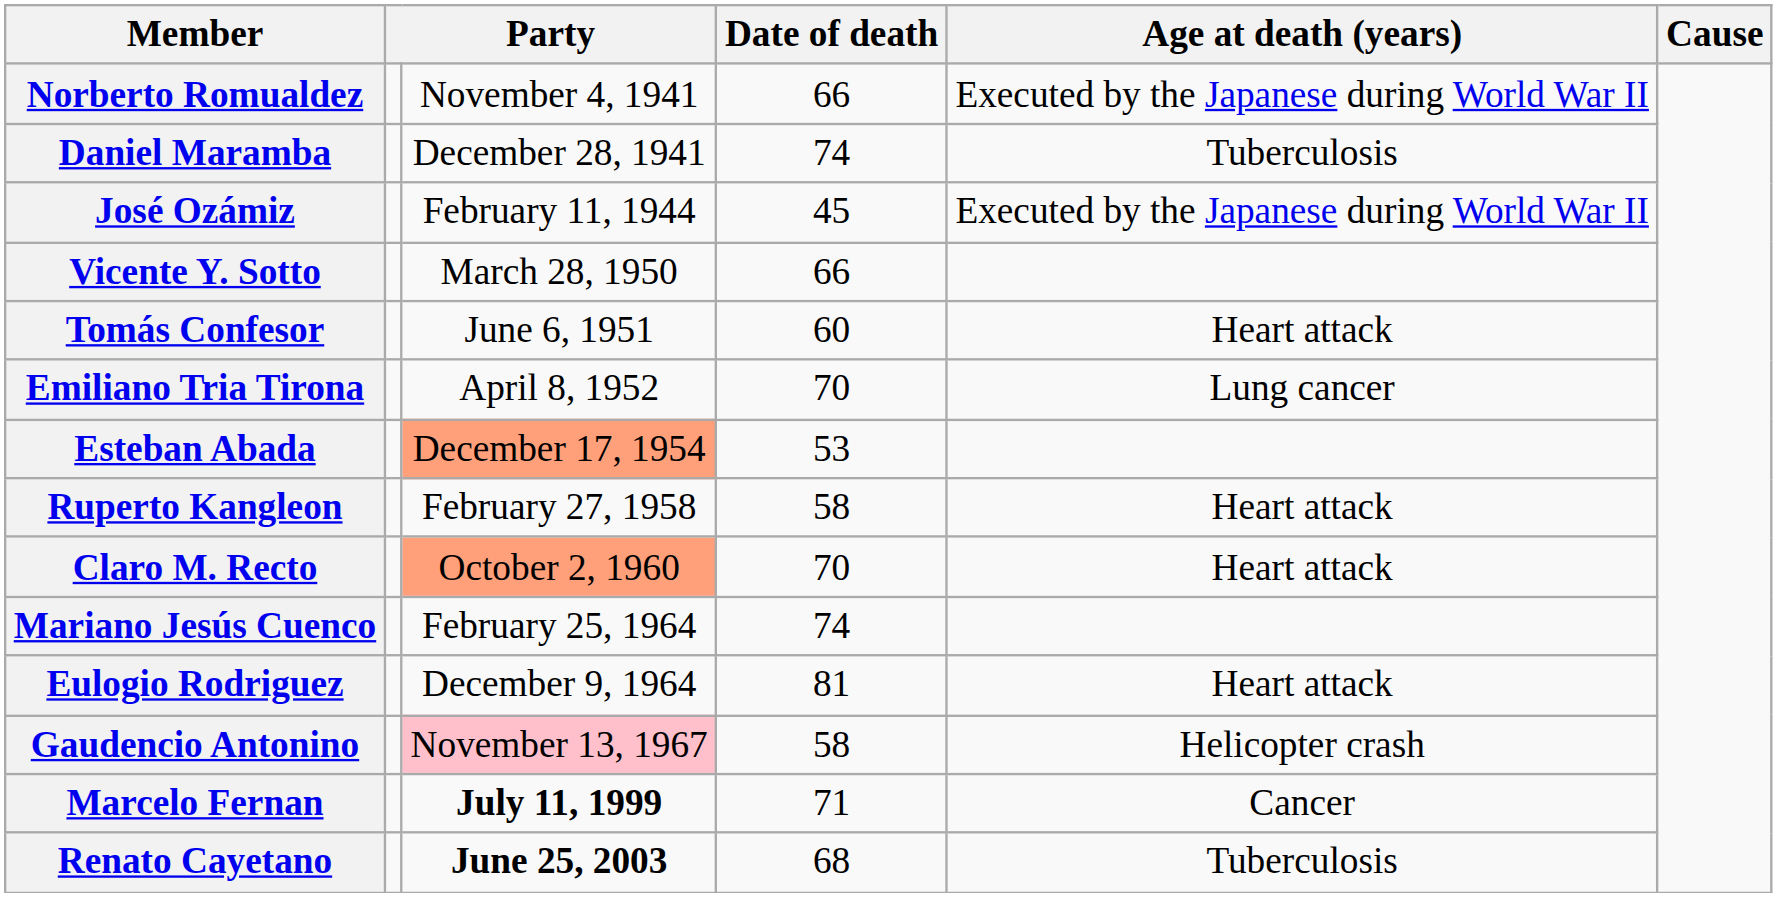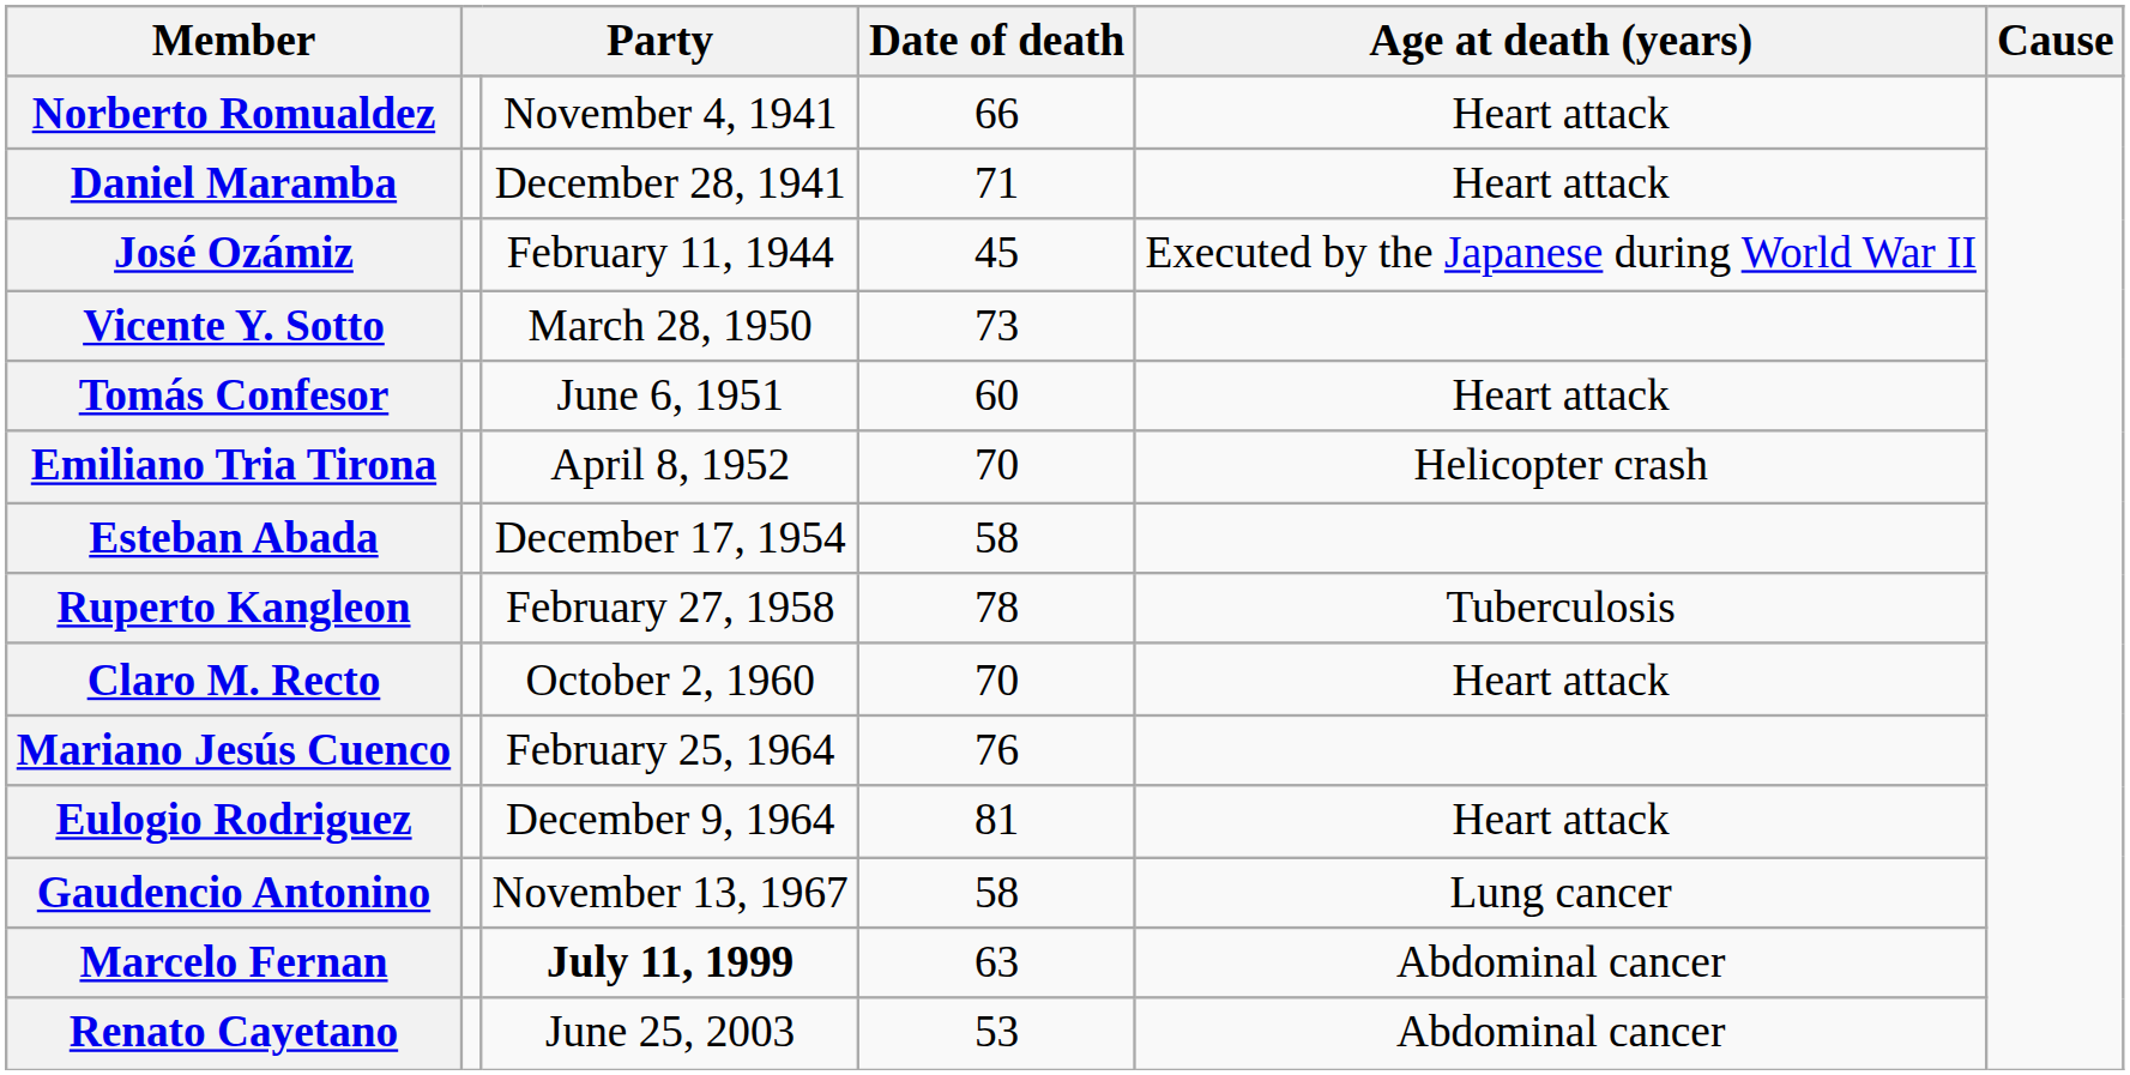Norberto Romualdez | Age at death (years): Executed by the Japanese during World War II -> Heart attack
Daniel Maramba | Date of death: 74 -> 71
Daniel Maramba | Age at death (years): Tuberculosis -> Heart attack
Vicente Y. Sotto | Date of death: 66 -> 73
Emiliano Tria Tirona | Age at death (years): Lung cancer -> Helicopter crash
Esteban Abada | column 3: lightsalmon background -> no background
Esteban Abada | Date of death: 53 -> 58
Ruperto Kangleon | Date of death: 58 -> 78
Ruperto Kangleon | Age at death (years): Heart attack -> Tuberculosis
Claro M. Recto | column 3: lightsalmon background -> no background
Mariano Jesús Cuenco | Date of death: 74 -> 76
Gaudencio Antonino | column 3: pink background -> no background
Gaudencio Antonino | Age at death (years): Helicopter crash -> Lung cancer
Marcelo Fernan | Date of death: 71 -> 63
Marcelo Fernan | Age at death (years): Cancer -> Abdominal cancer
Renato Cayetano | column 3: bold -> normal
Renato Cayetano | Date of death: 68 -> 53
Renato Cayetano | Age at death (years): Tuberculosis -> Abdominal cancer
